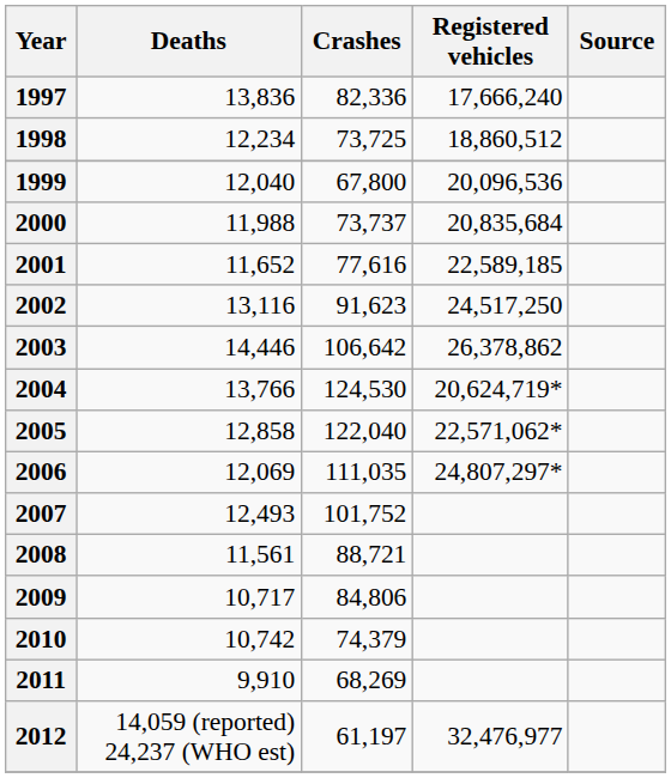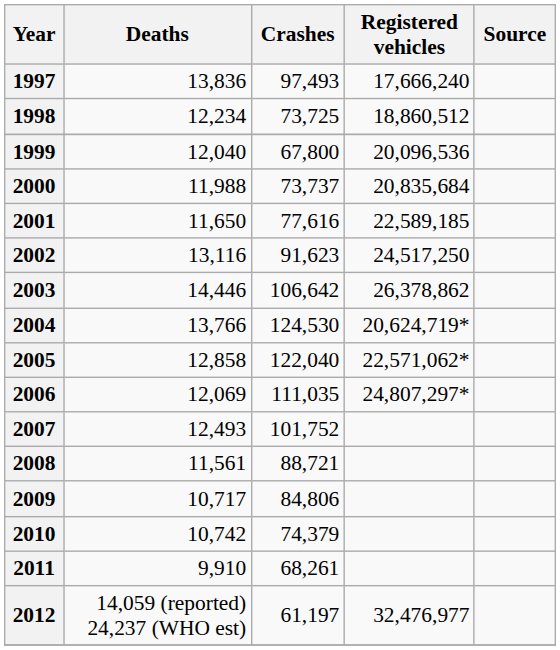1997 | Crashes: 82,336 -> 97,493
2001 | Deaths: 11,652 -> 11,650
2011 | Crashes: 68,269 -> 68,261
